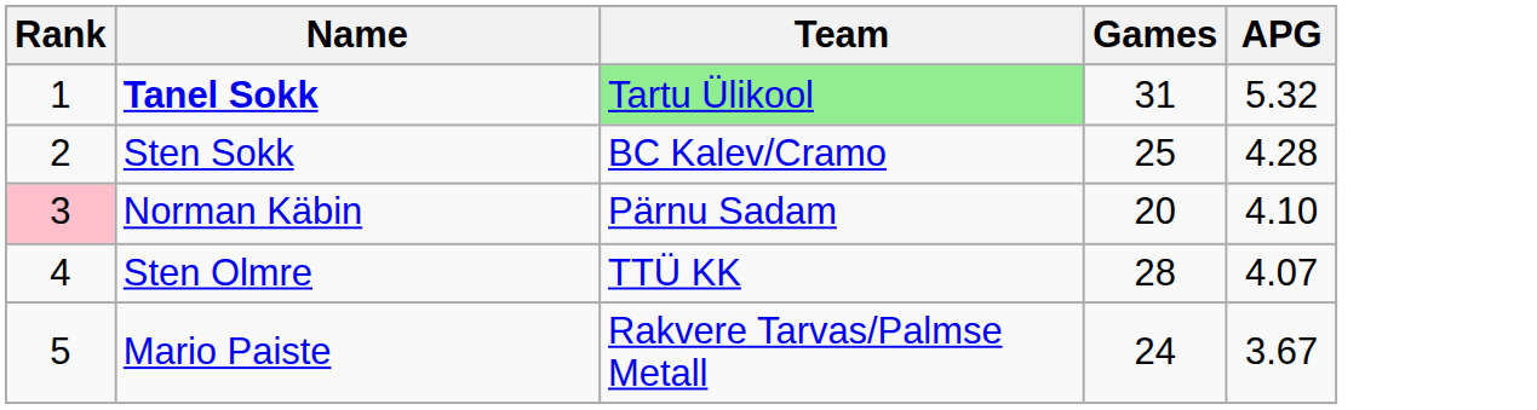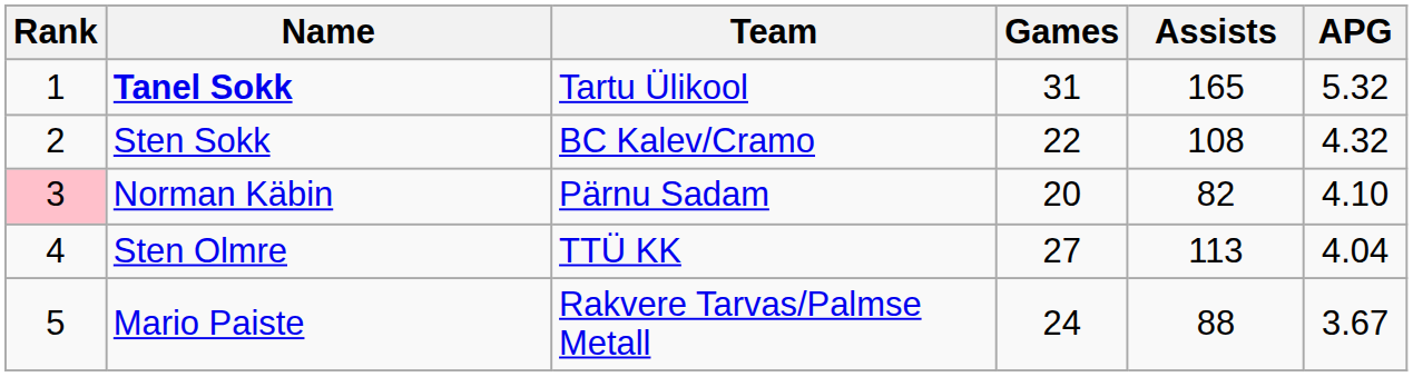+ column: Assists | 165 | 108 | 82 | 113 | 88
Tanel Sokk | Team: lightgreen background -> no background
Sten Sokk | Games: 25 -> 22
Sten Sokk | APG: 4.28 -> 4.32
Sten Olmre | Games: 28 -> 27
Sten Olmre | APG: 4.07 -> 4.04
